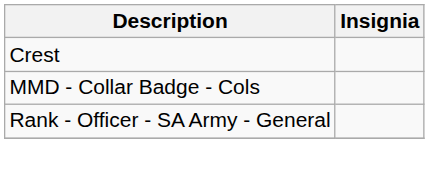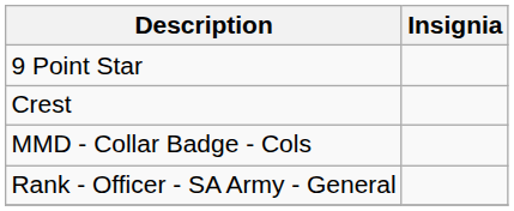+ row: 9 Point Star
